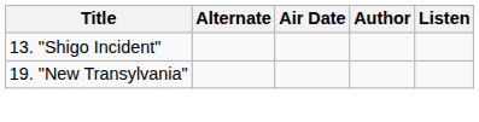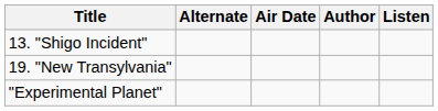+ row: "Experimental Planet"
